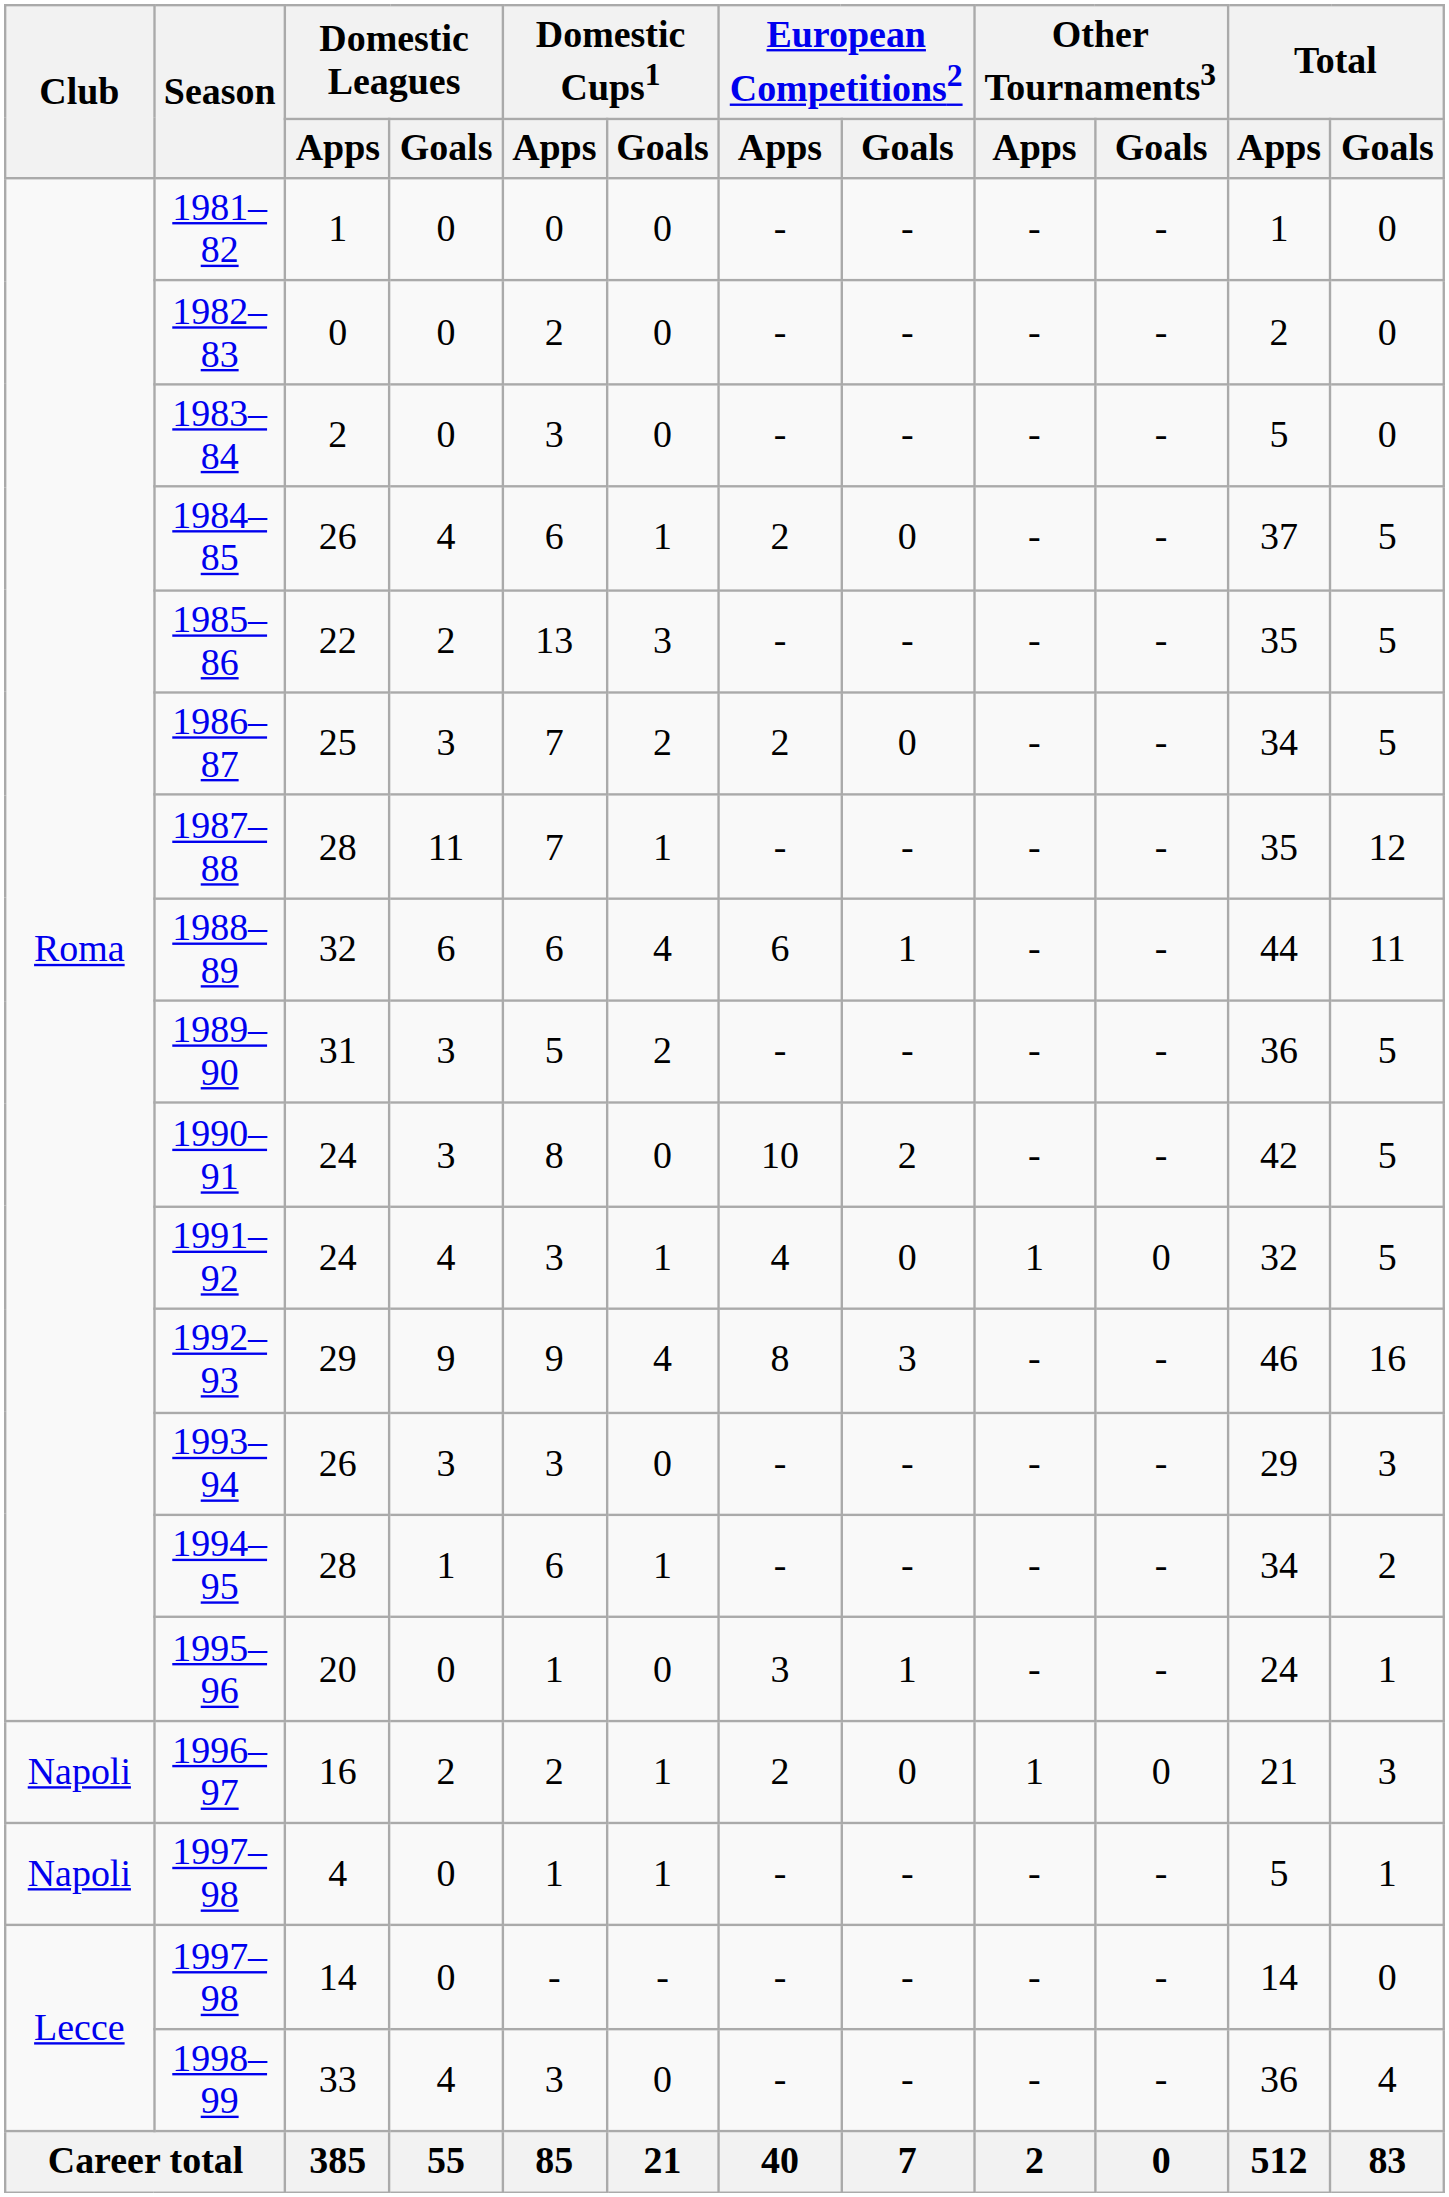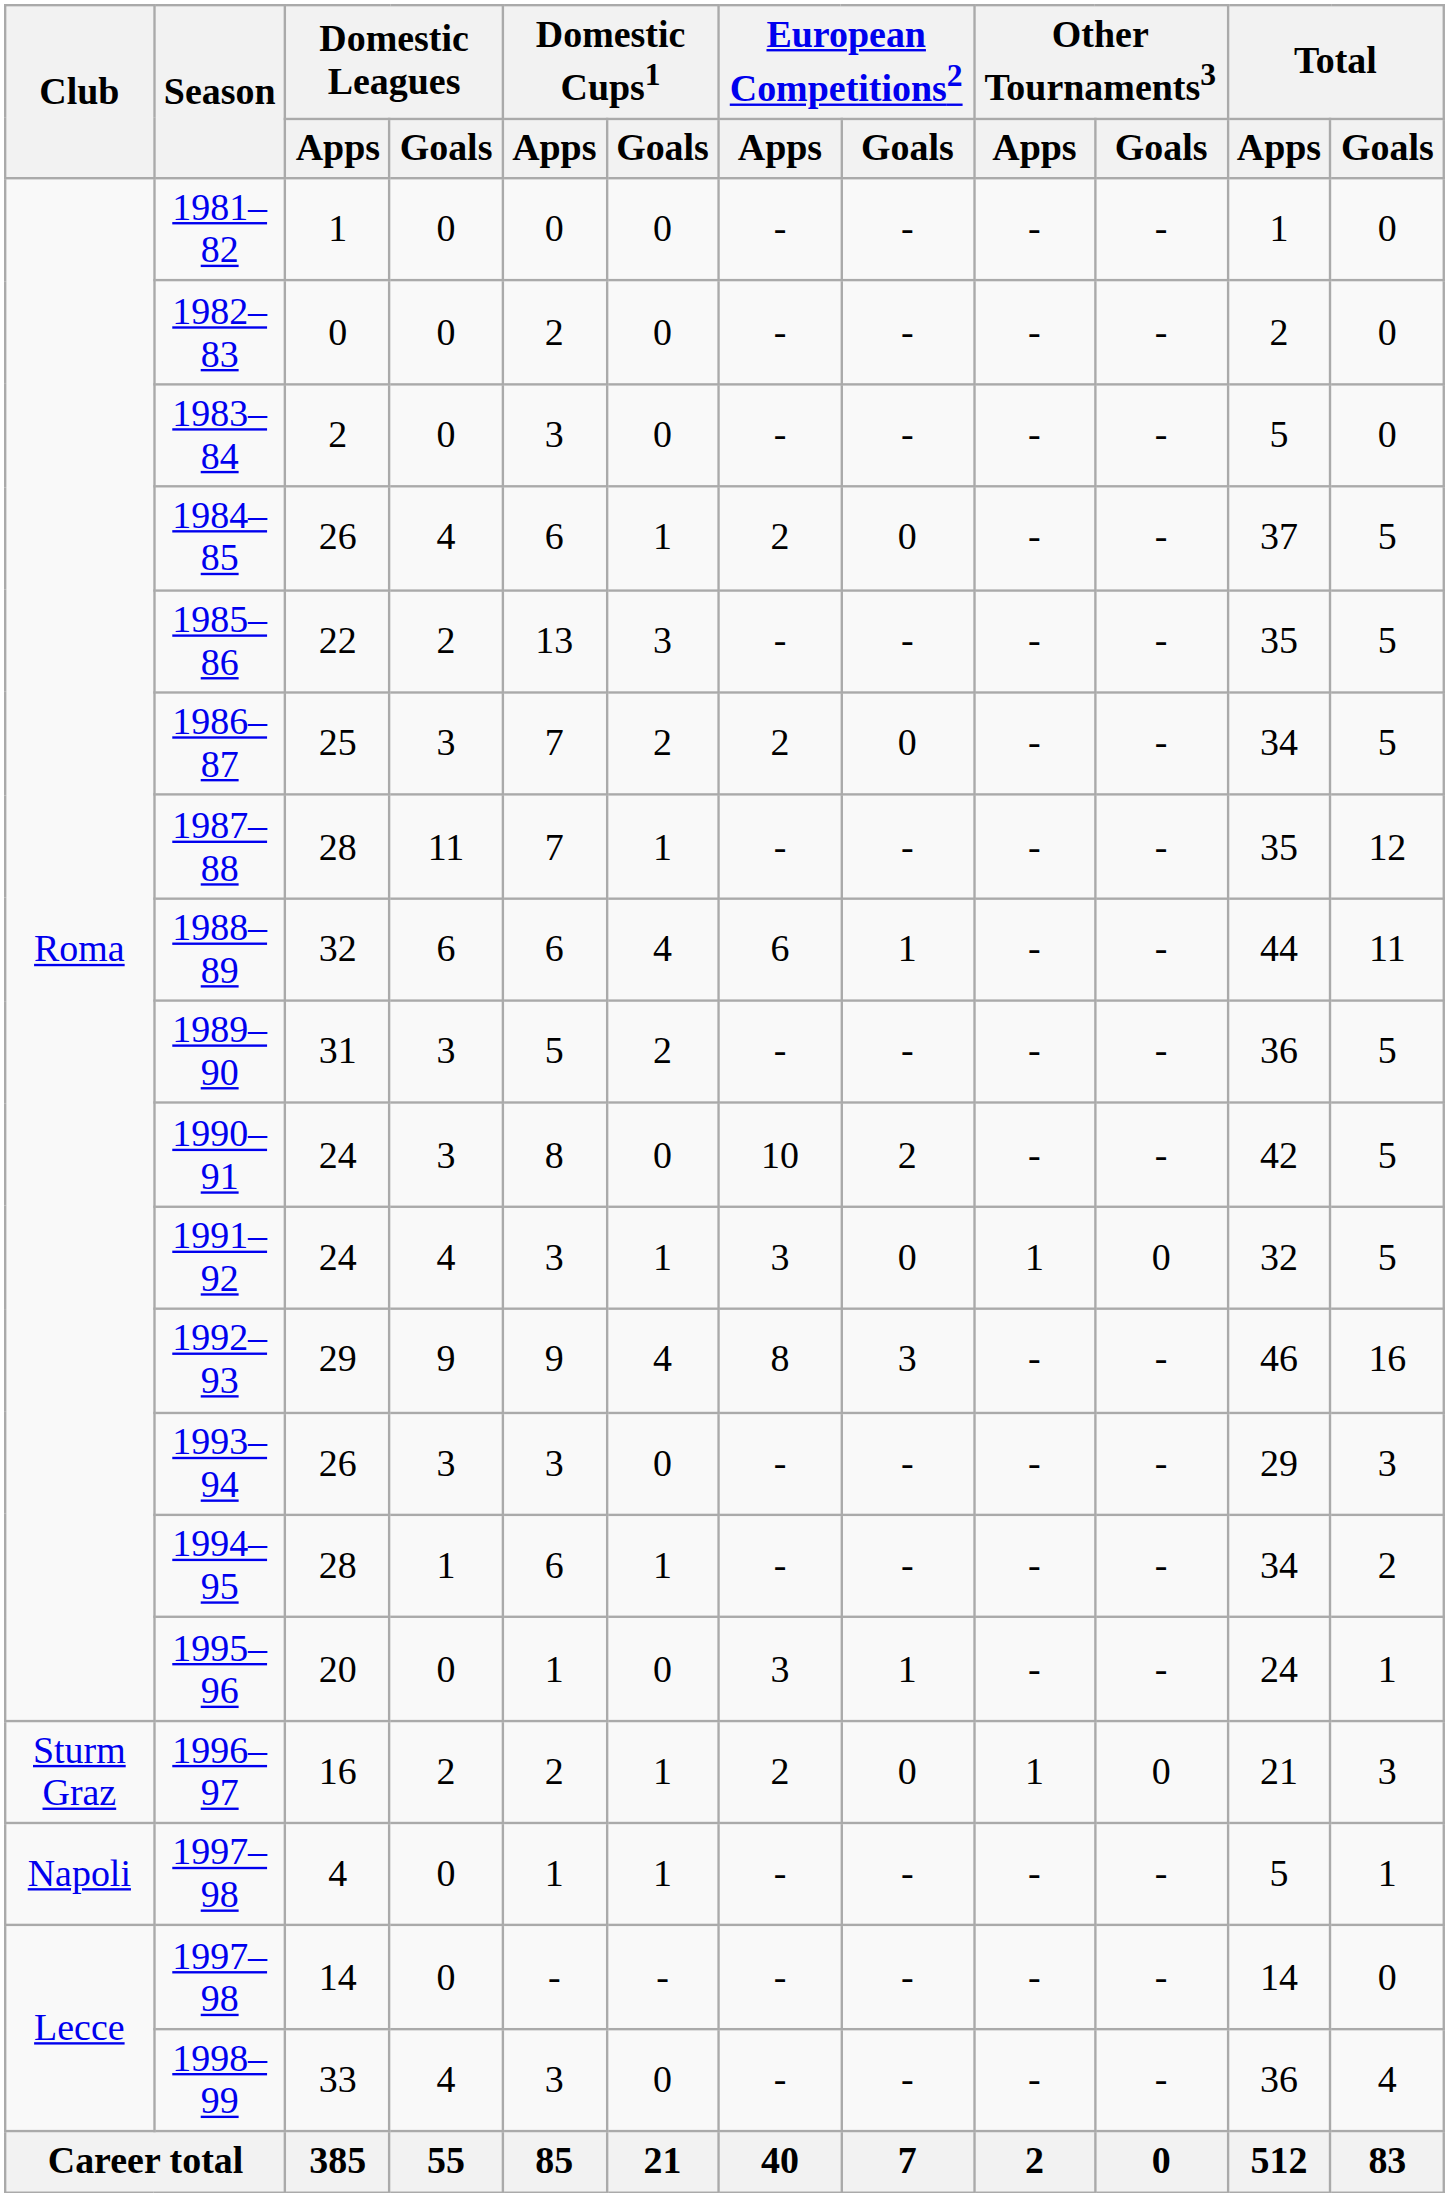1991–92 | European Competitions2 / Apps: 4 -> 3
1996–97 | Club: Napoli -> Sturm Graz
